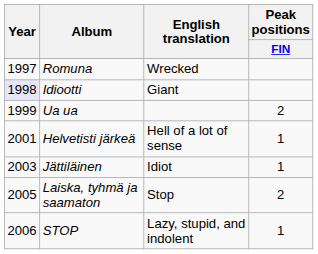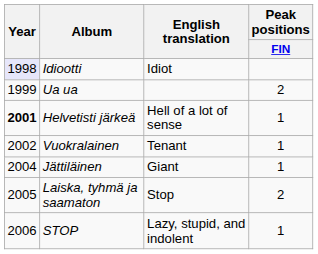- row: 1997 | Romuna | Wrecked
Idiootti | English translation: Giant -> Idiot
Helvetisti järkeä | Year: normal -> bold
+ row: 2002 | Vuokralainen | Tenant | 1
Jättiläinen | Year: 2003 -> 2004
Jättiläinen | English translation: Idiot -> Giant
